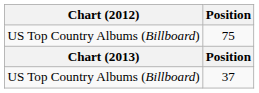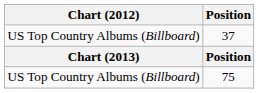rows swapped: 37 <-> 75
